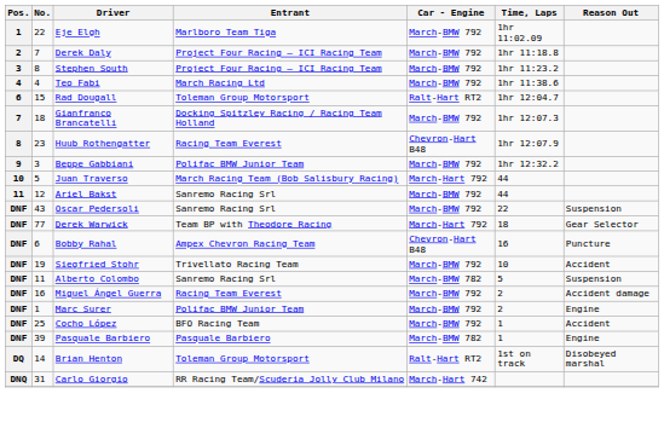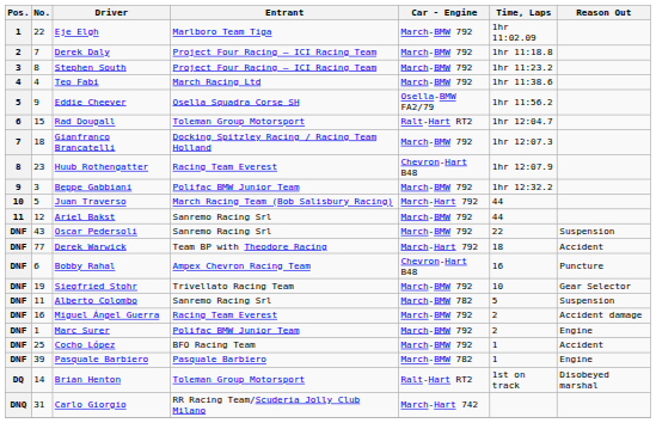+ row: 5 | 9 | Eddie Cheever | Osella Squadra Corse SH | Osella-BMW FA2/79 | 1hr 11:56.2
Derek Warwick | Reason Out: Gear Selector -> Accident
Siegfried Stohr | Reason Out: Accident -> Gear Selector
